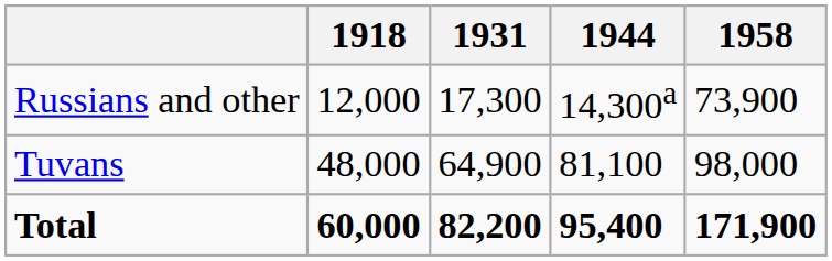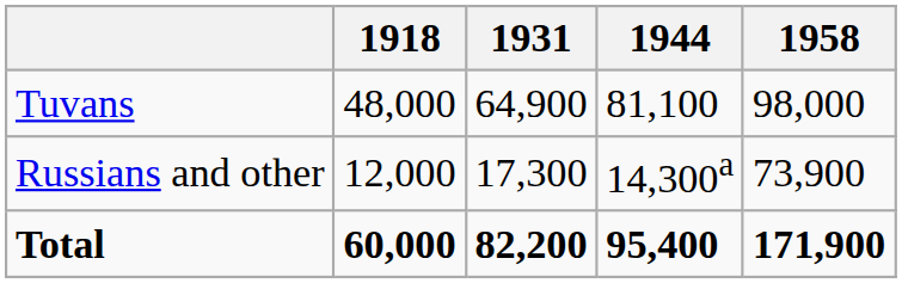rows swapped: Tuvans <-> Russians and other
